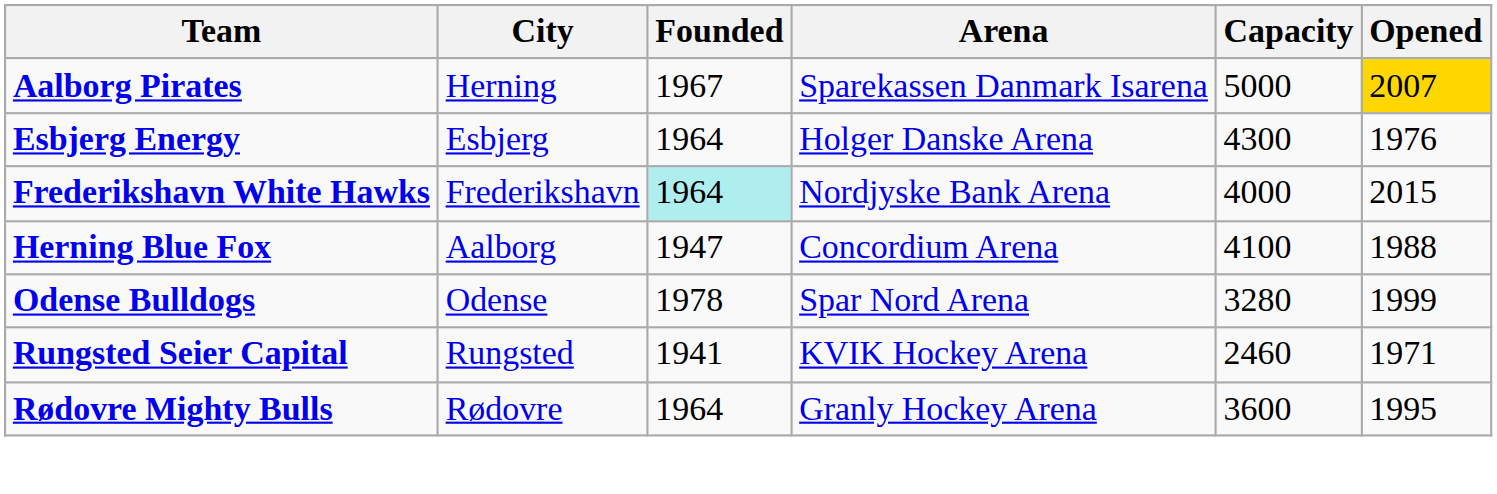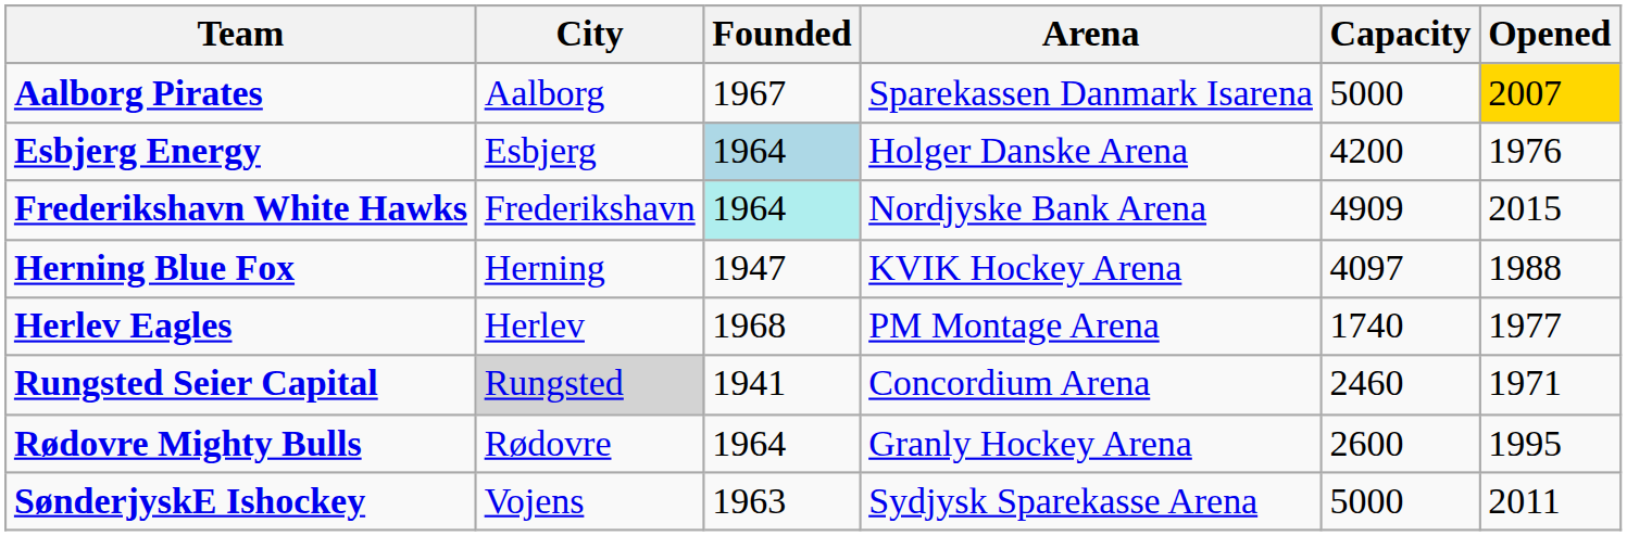Aalborg Pirates | City: Herning -> Aalborg
Esbjerg Energy | Founded: no background -> lightblue background
Esbjerg Energy | Capacity: 4300 -> 4200
Frederikshavn White Hawks | Capacity: 4000 -> 4909
Herning Blue Fox | City: Aalborg -> Herning
Herning Blue Fox | Arena: Concordium Arena -> KVIK Hockey Arena
Herning Blue Fox | Capacity: 4100 -> 4097
+ row: Herlev Eagles | Herlev | 1968 | PM Montage Arena | 1740 | 1977
- row: Odense Bulldogs | Odense | 1978 | Spar Nord Arena | 3280 | 1999
Rungsted Seier Capital | City: no background -> lightgrey background
Rungsted Seier Capital | Arena: KVIK Hockey Arena -> Concordium Arena
Rødovre Mighty Bulls | Capacity: 3600 -> 2600
+ row: SønderjyskE Ishockey | Vojens | 1963 | Sydjysk Sparekasse Arena | 5000 | 2011
